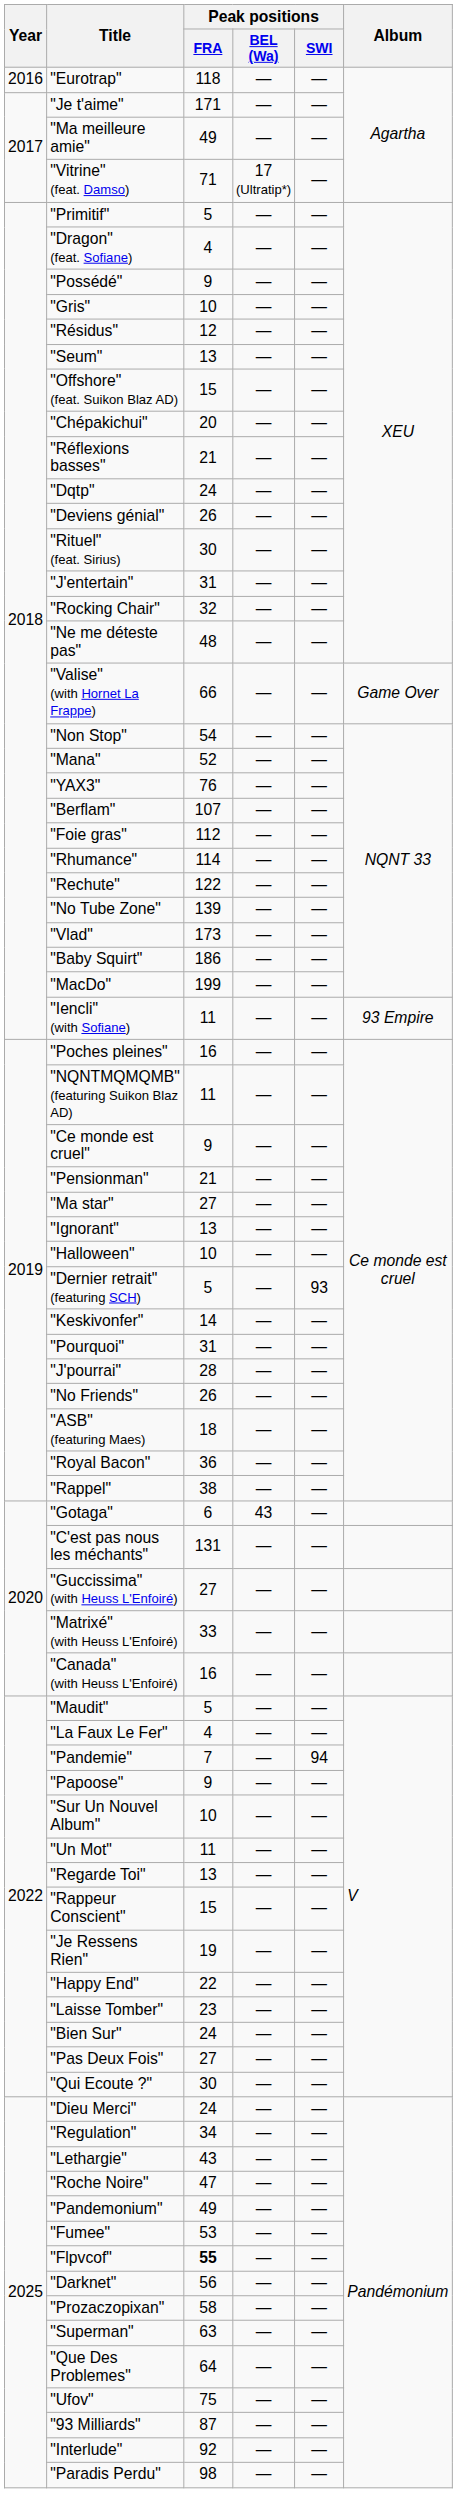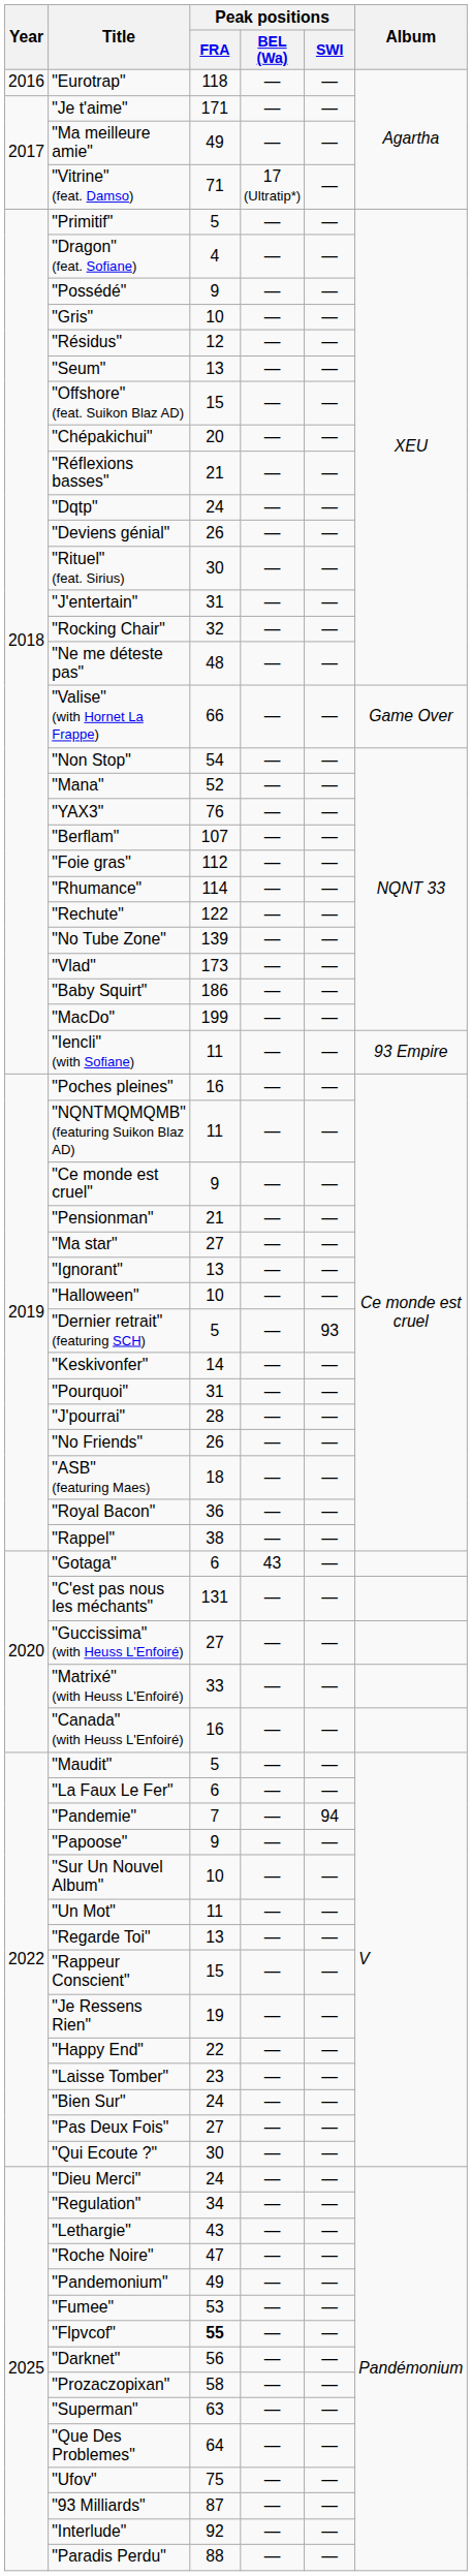"La Faux Le Fer" | Peak positions / FRA: 4 -> 6
"Paradis Perdu" | Peak positions / FRA: 98 -> 88
